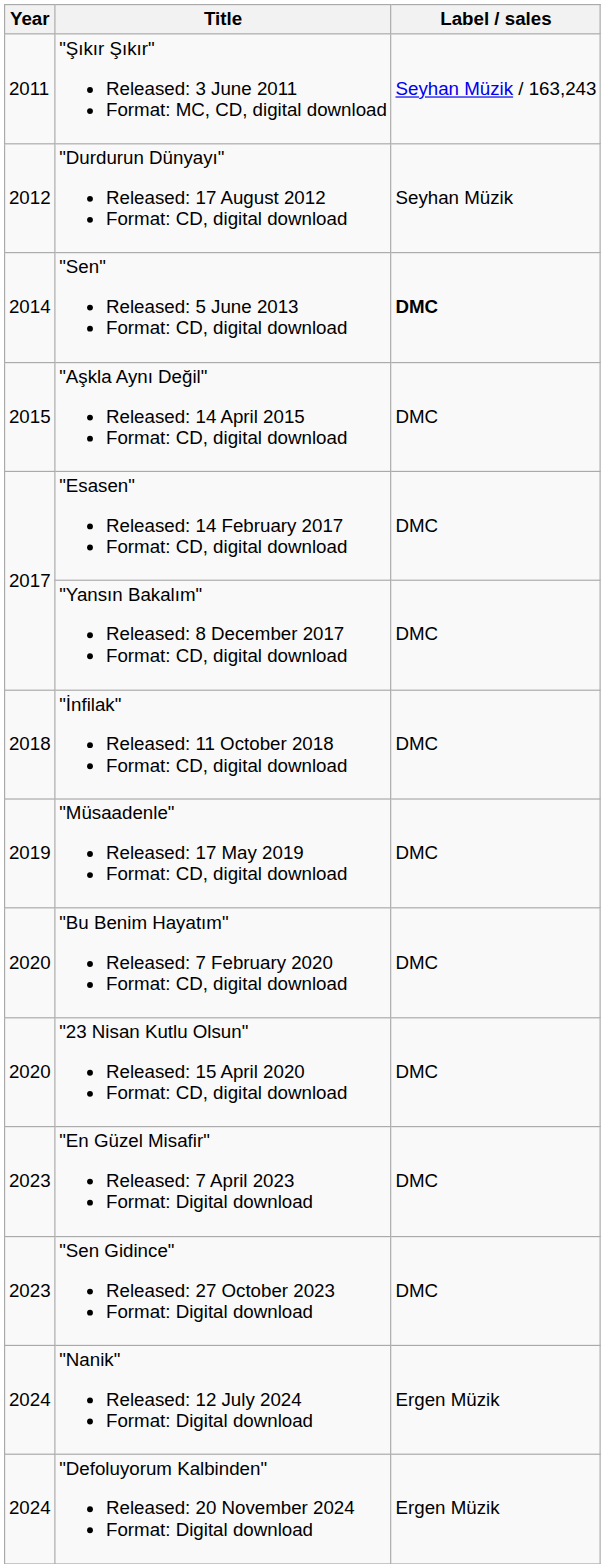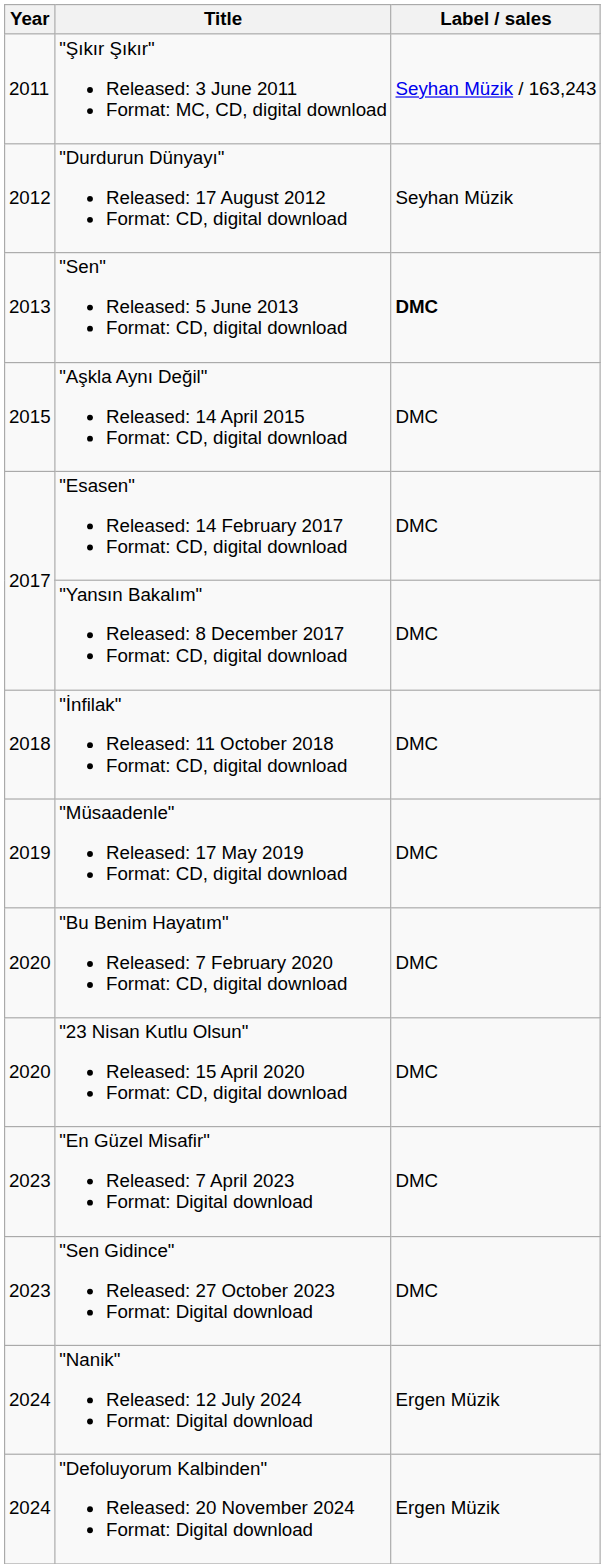"Sen" Released: 5 June 2013 Format: CD, digital download | Year: 2014 -> 2013
